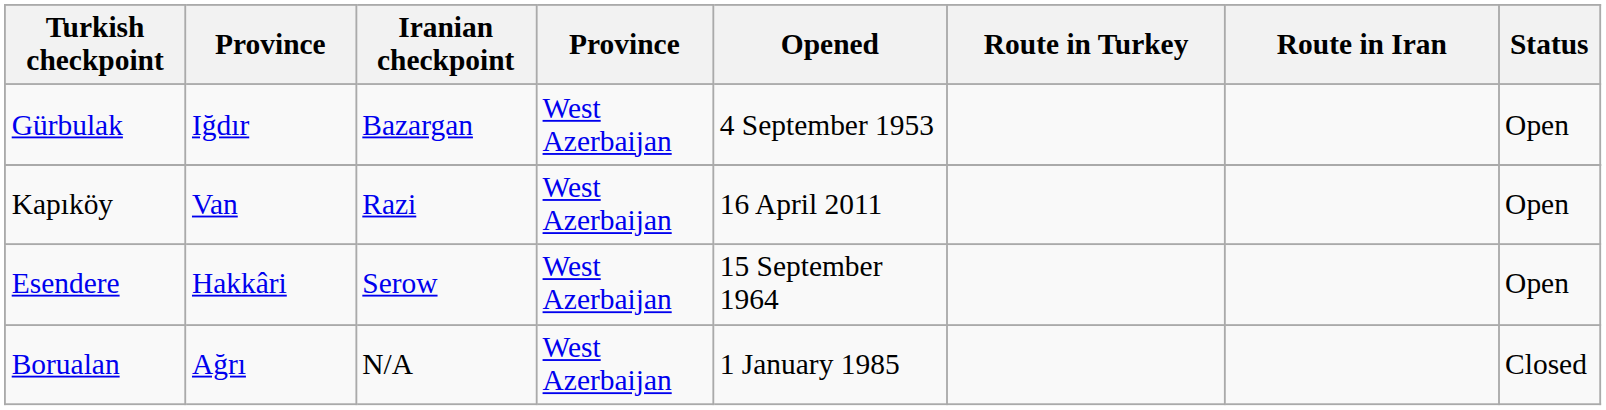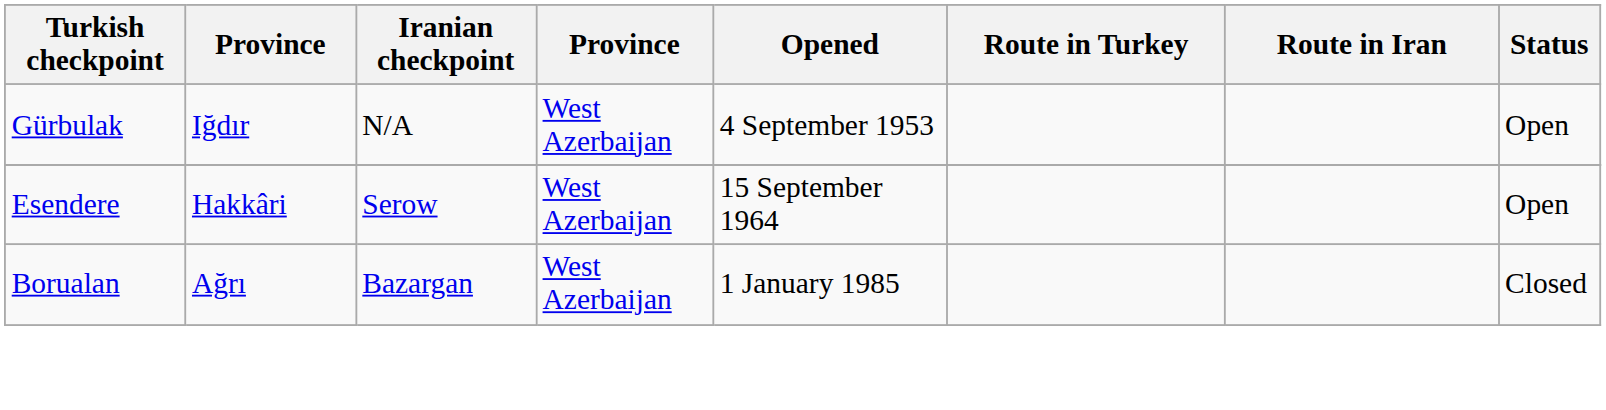Gürbulak | Iranian checkpoint: Bazargan -> N/A
- row: Kapıköy | Van | Razi | West Azerbaijan | 16 April 2011 | Open
Borualan | Iranian checkpoint: N/A -> Bazargan
